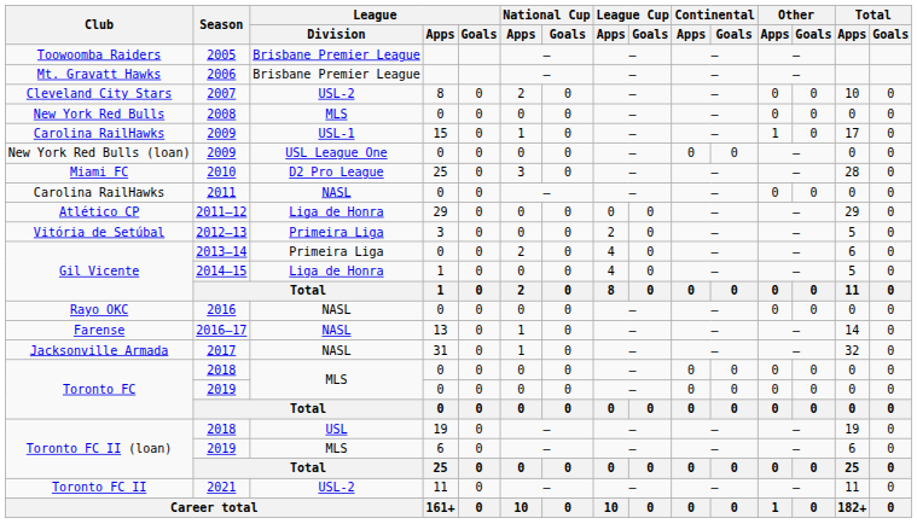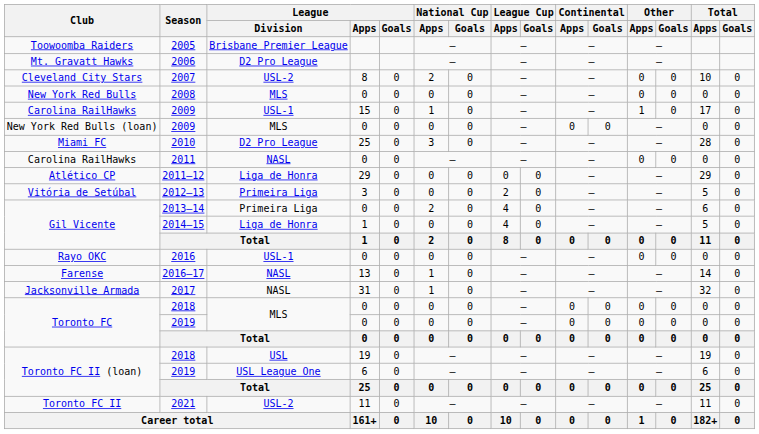2006 | League / Division: Brisbane Premier League -> D2 Pro League
New York Red Bulls (loan) / 2009 | League / Division: USL League One -> MLS
2016 | League / Division: NASL -> USL-1
Toronto FC II (loan) / 2019 | League / Division: MLS -> USL League One
